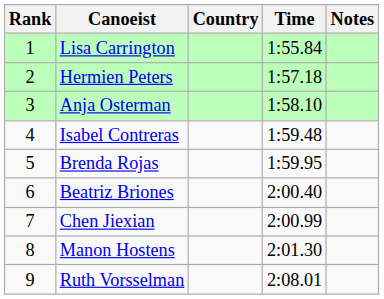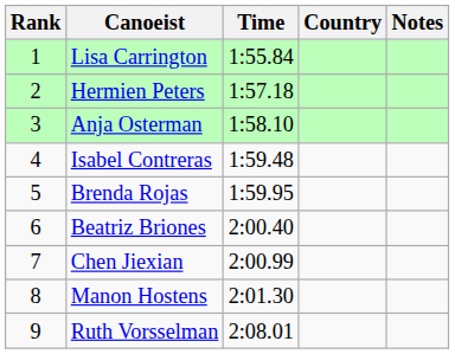columns swapped: Country <-> Time
